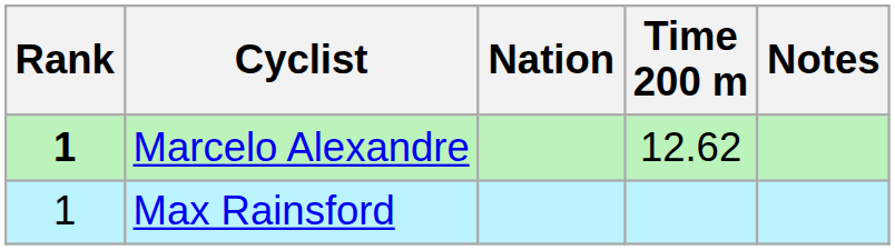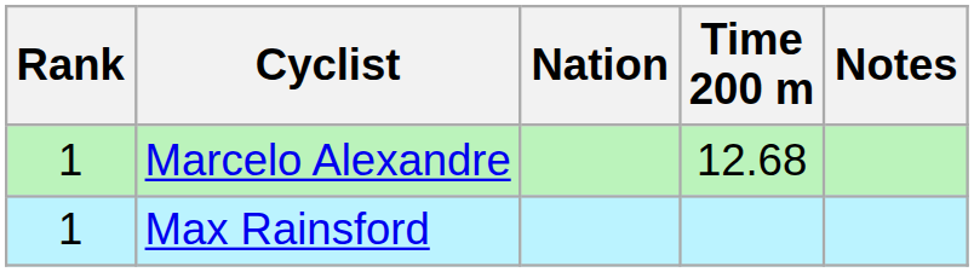Marcelo Alexandre | Rank: bold -> normal
Marcelo Alexandre | Time 200 m: 12.62 -> 12.68
